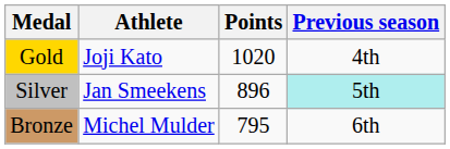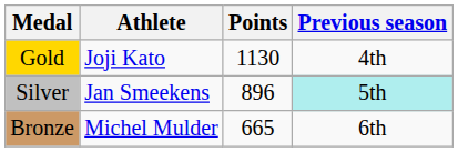Gold | Points: 1020 -> 1130
Bronze | Points: 795 -> 665
